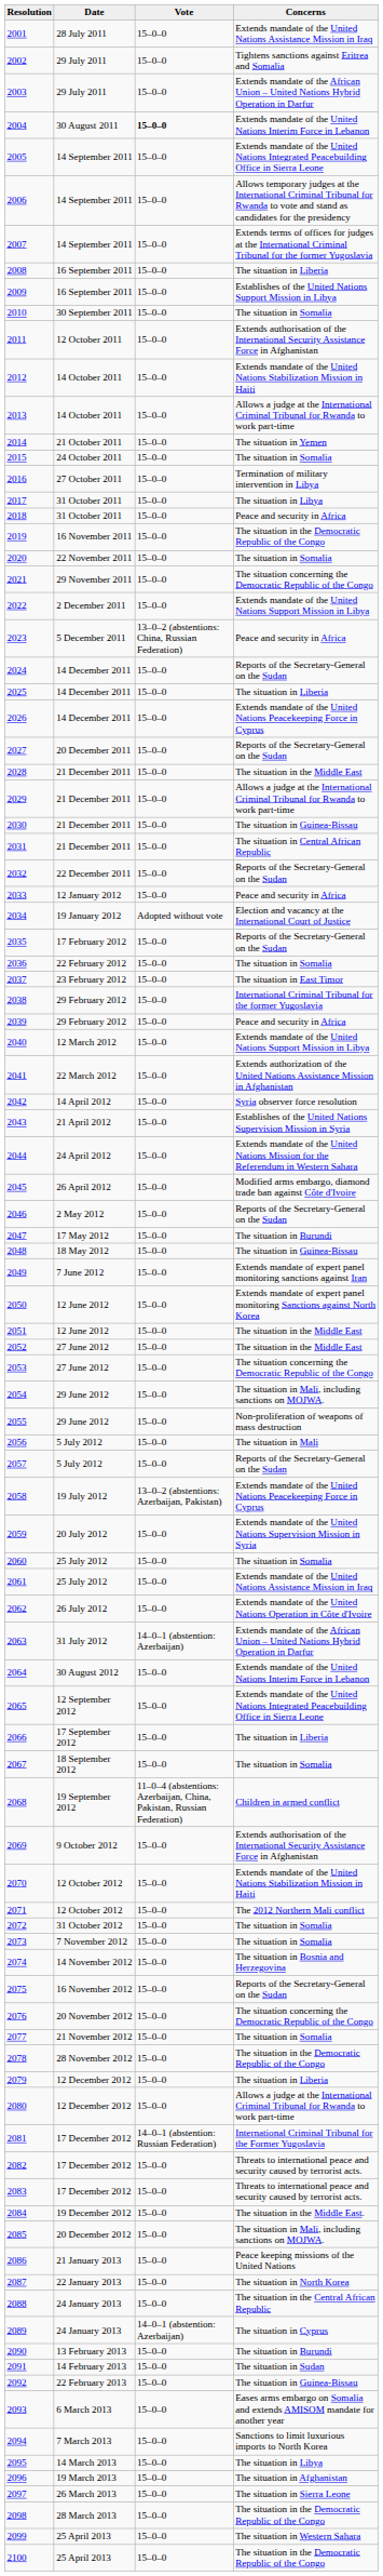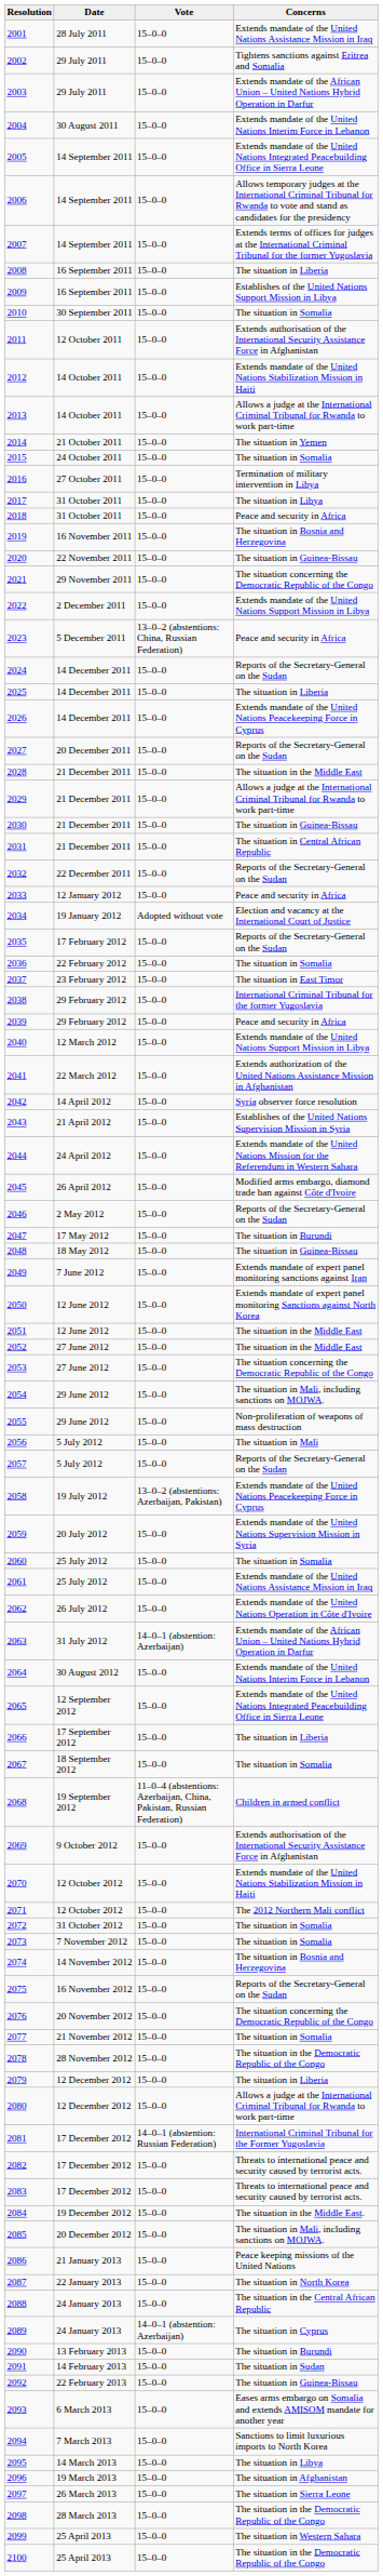2004 | Vote: bold -> normal
2019 | Concerns: The situation in the Democratic Republic of the Congo -> The situation in Bosnia and Herzegovina
2020 | Concerns: The situation in Somalia -> The situation in Guinea-Bissau
